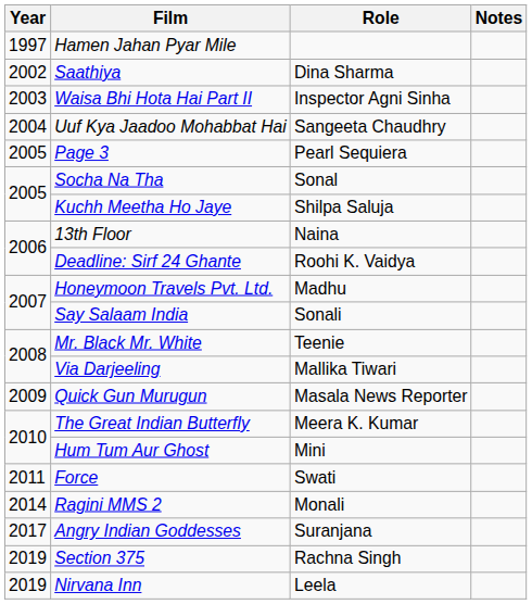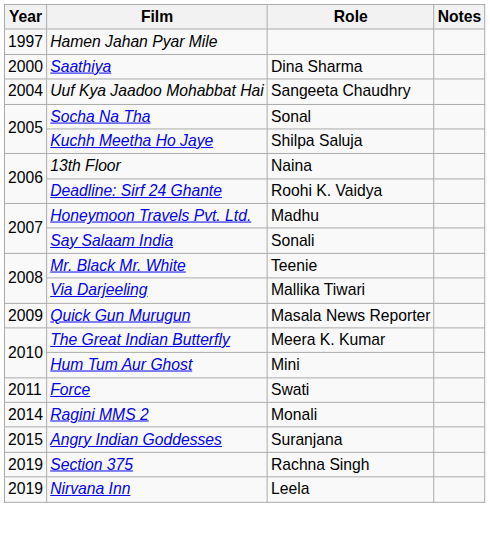Saathiya | Year: 2002 -> 2000
- row: 2003 | Waisa Bhi Hota Hai Part II | Inspector Agni Sinha
- row: 2005 | Page 3 | Pearl Sequiera
Angry Indian Goddesses | Year: 2017 -> 2015
